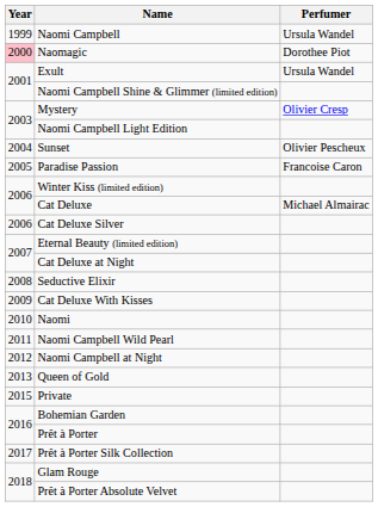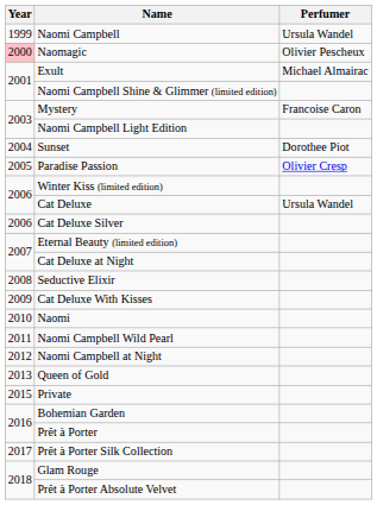Naomagic | Perfumer: Dorothee Piot -> Olivier Pescheux
Exult | Perfumer: Ursula Wandel -> Michael Almairac
Mystery | Perfumer: Olivier Cresp -> Francoise Caron
Sunset | Perfumer: Olivier Pescheux -> Dorothee Piot
Paradise Passion | Perfumer: Francoise Caron -> Olivier Cresp
Cat Deluxe | Perfumer: Michael Almairac -> Ursula Wandel
